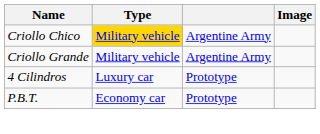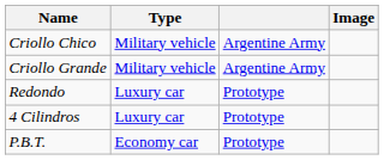Criollo Chico | Type: gold background -> no background
+ row: Redondo | Luxury car | Prototype
